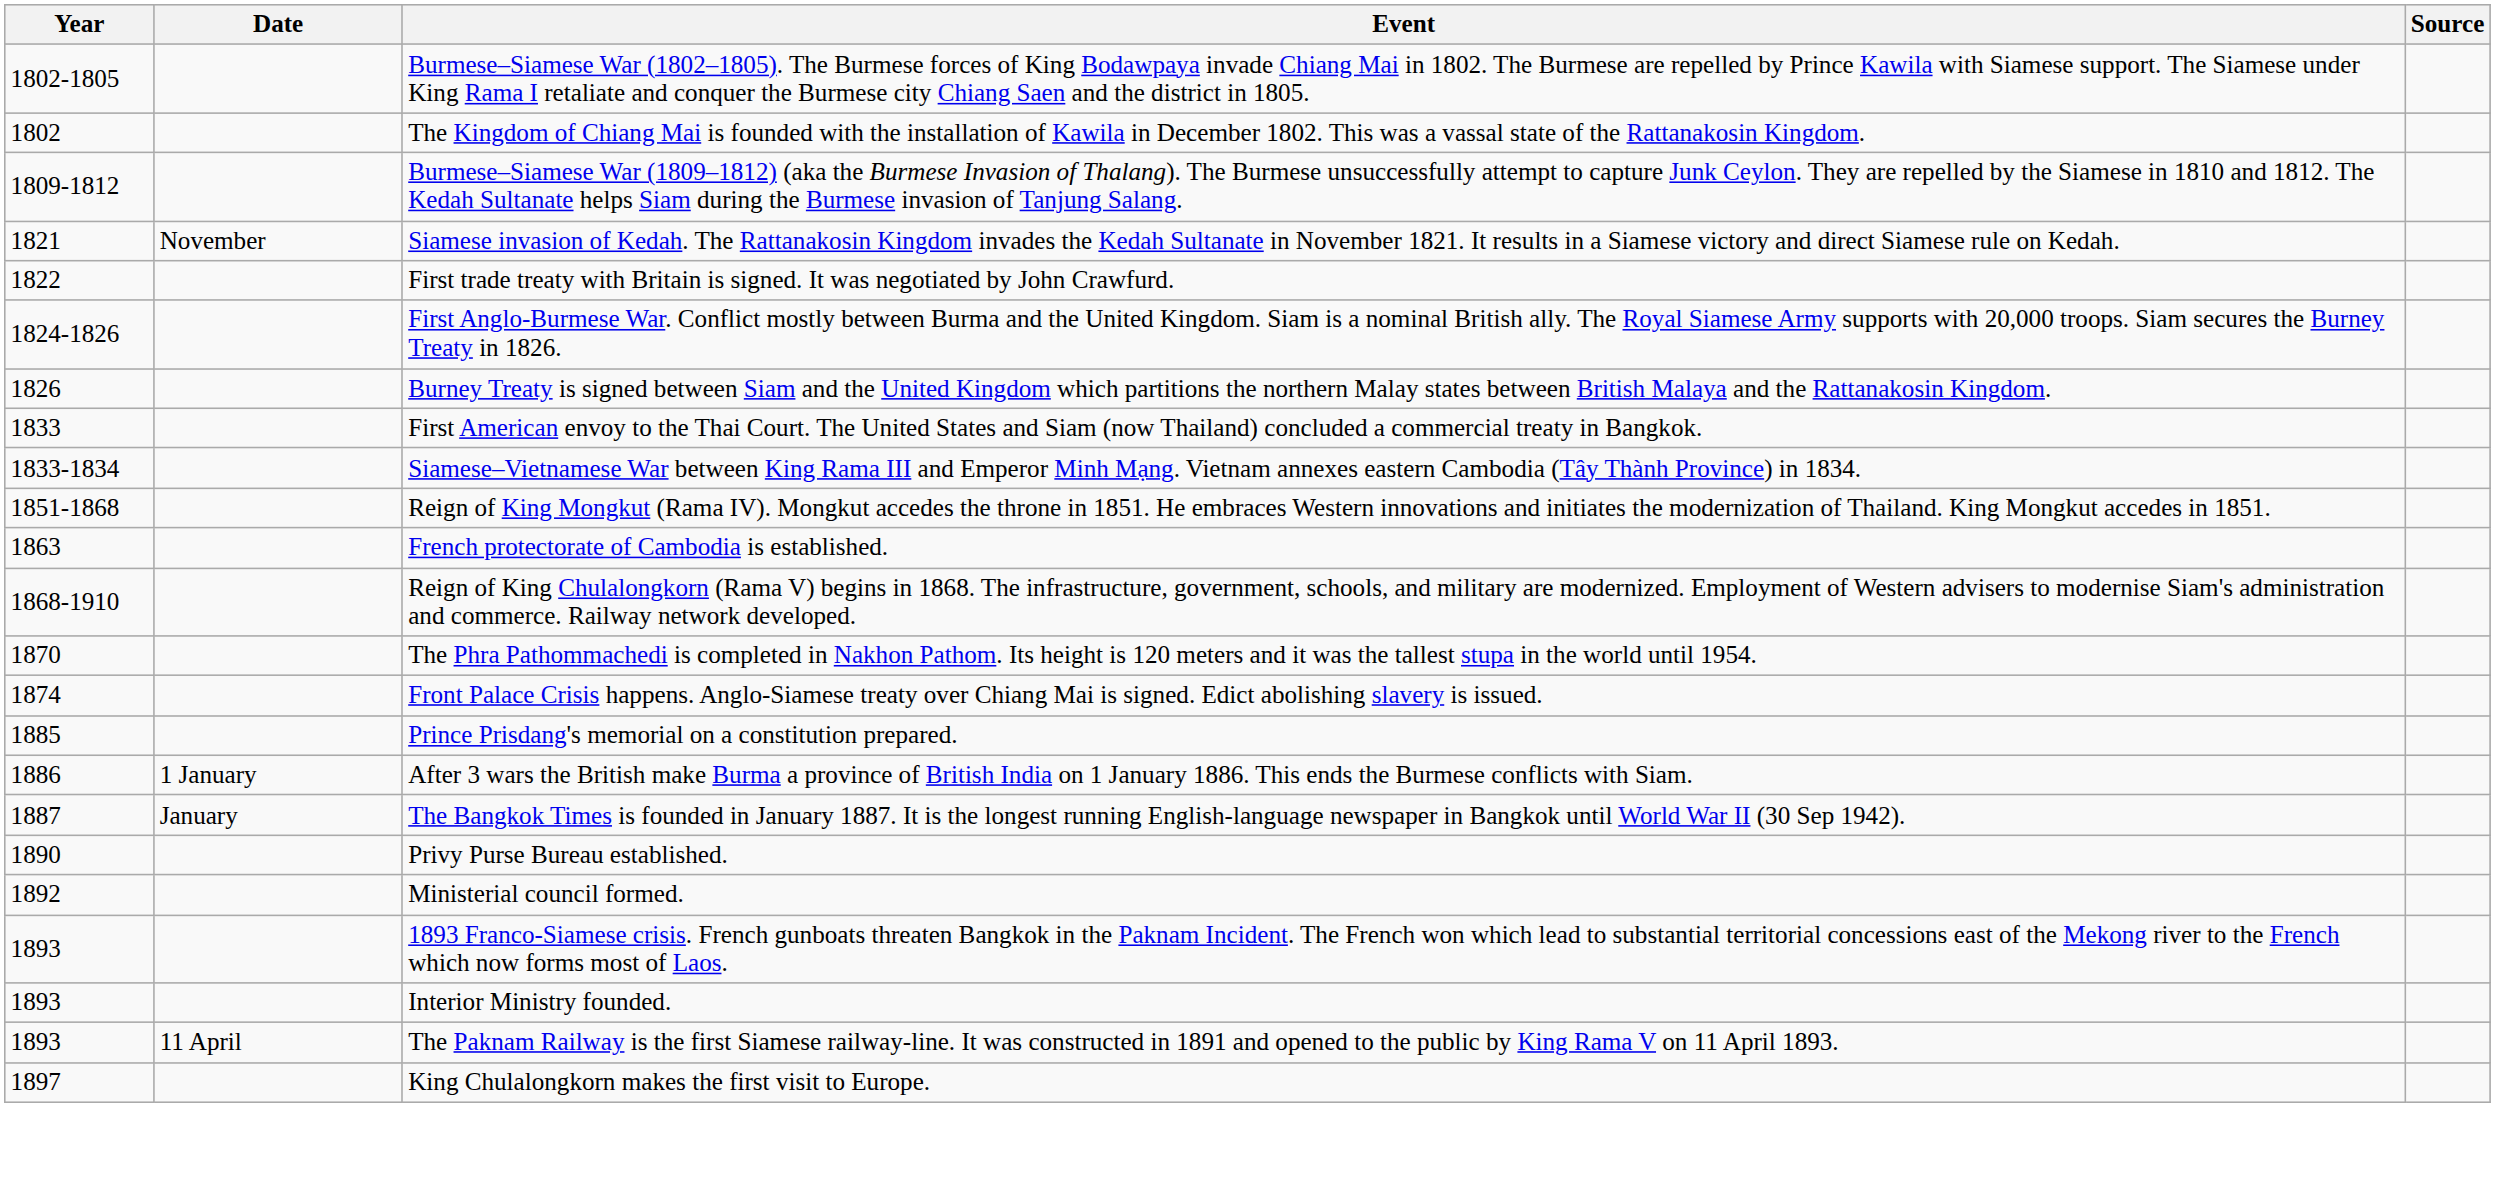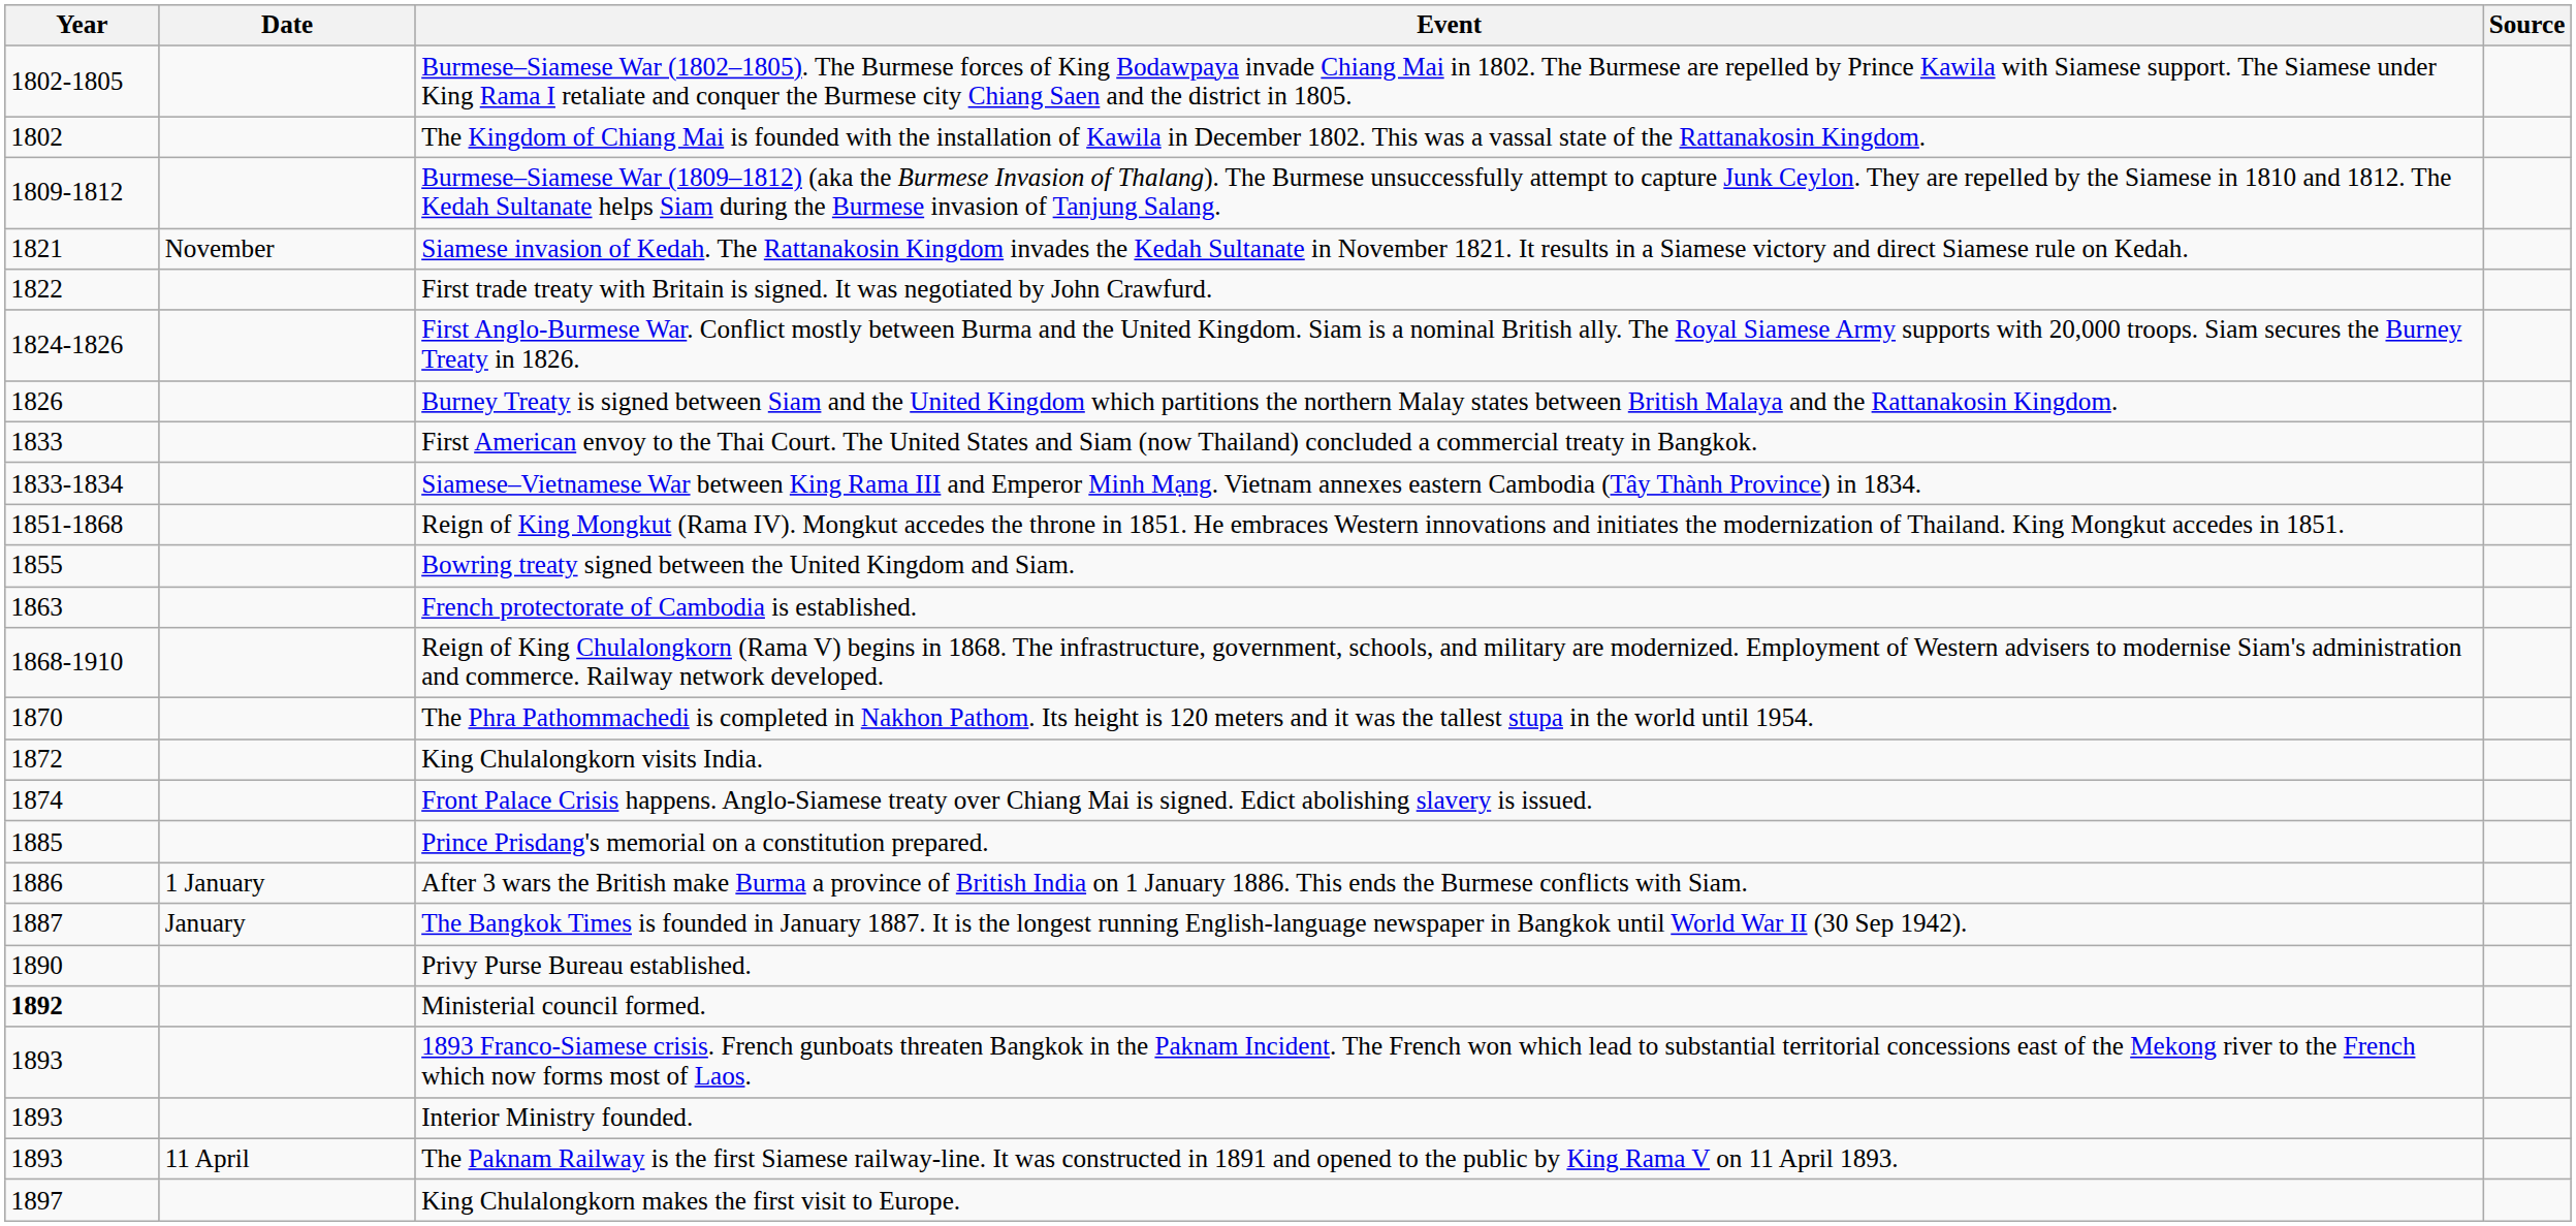+ row: 1855 | Bowring treaty signed between the United Kingdom and Siam.
+ row: 1872 | King Chulalongkorn visits India.
Ministerial council formed. | Year: normal -> bold
